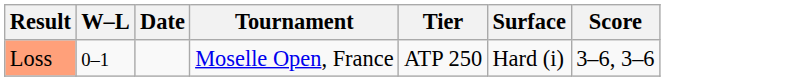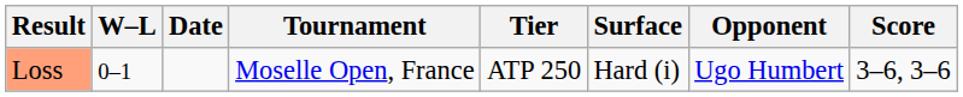+ column: Opponent | Ugo Humbert
